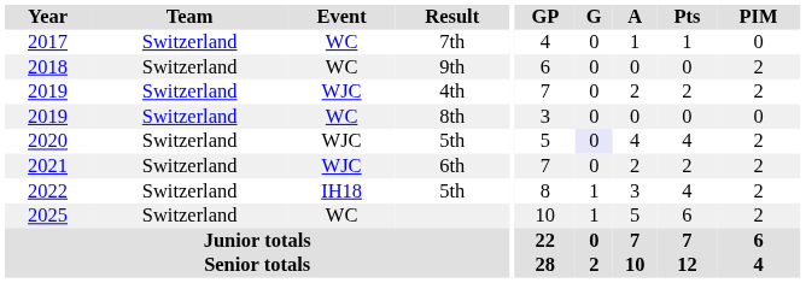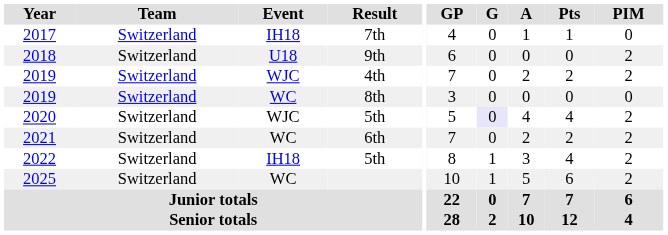2017 | Event: WC -> IH18
2018 | Event: WC -> U18
2021 | Event: WJC -> WC
